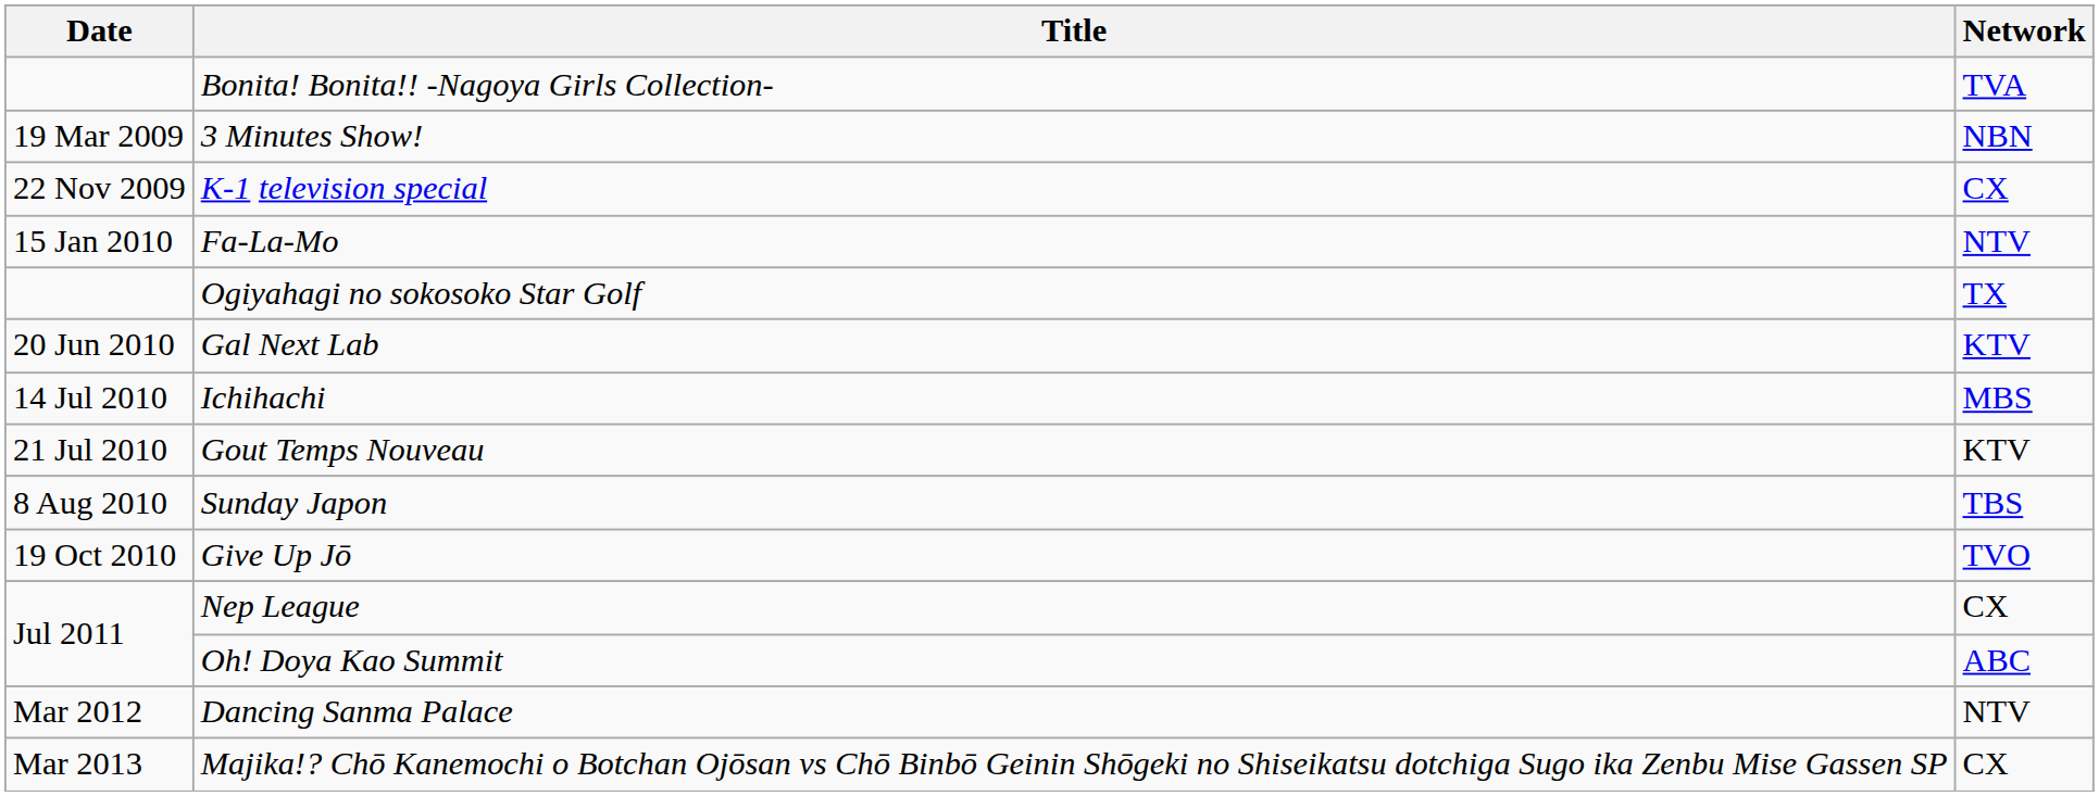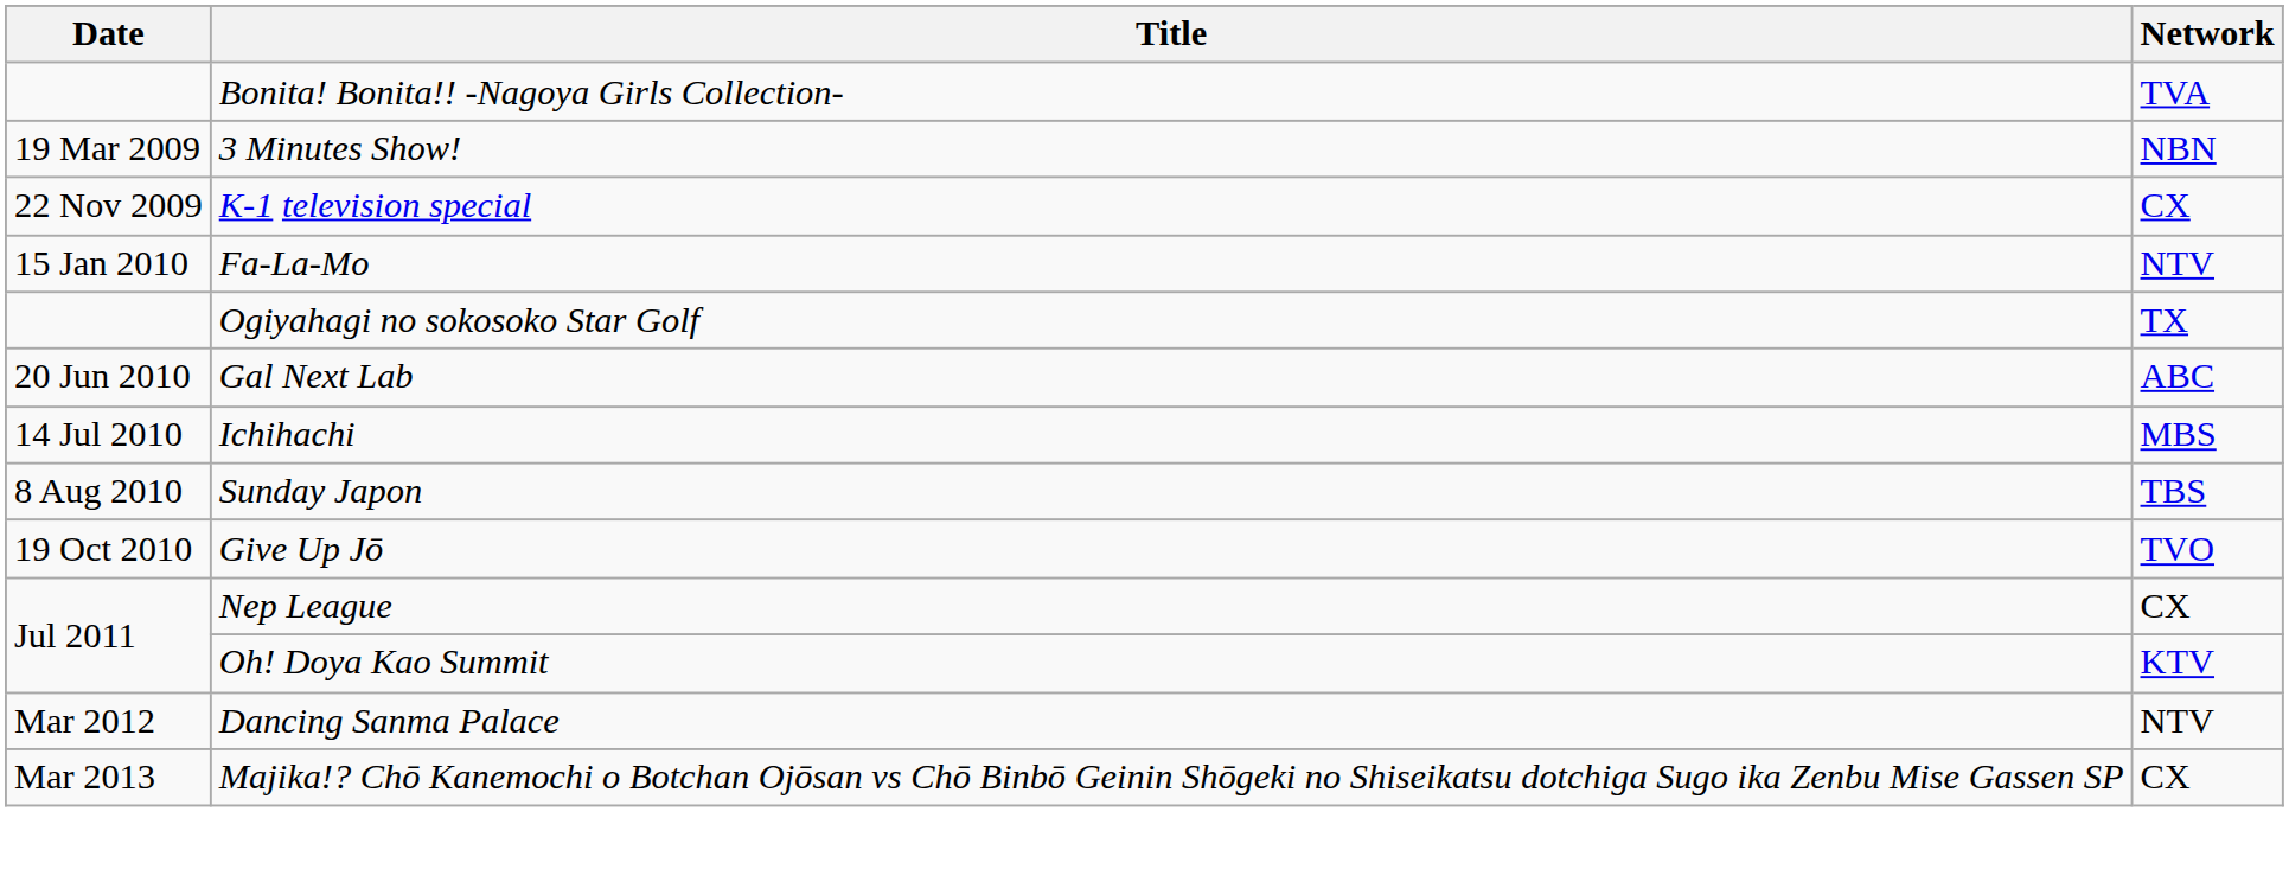Gal Next Lab | Network: KTV -> ABC
- row: 21 Jul 2010 | Gout Temps Nouveau | KTV
Oh! Doya Kao Summit | Network: ABC -> KTV
